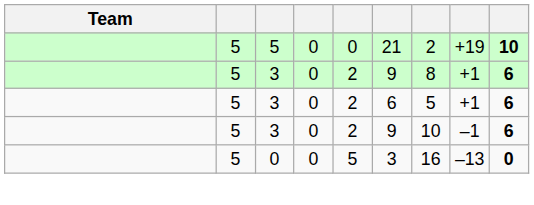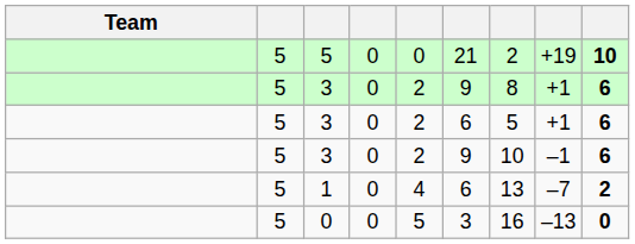+ row: 5 | 1 | 0 | 4 | 6 | 13 | –7 | 2
